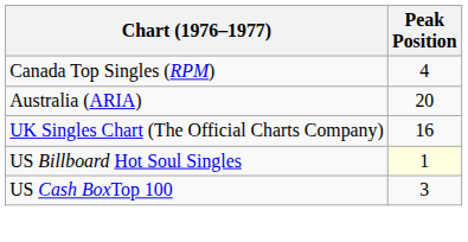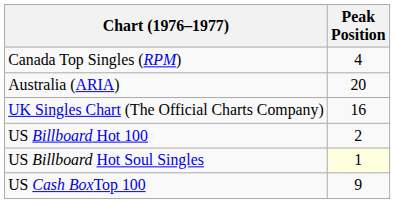+ row: US Billboard Hot 100 | 2
US Cash BoxTop 100 | Peak Position: 3 -> 9
